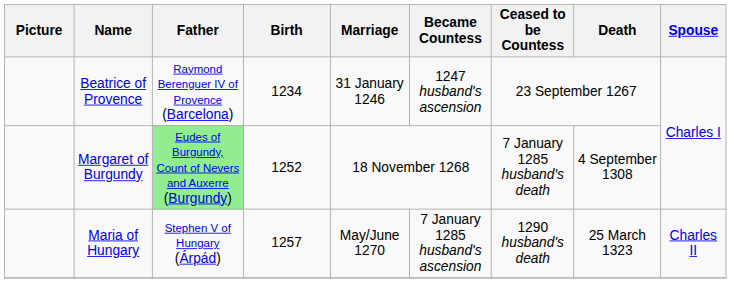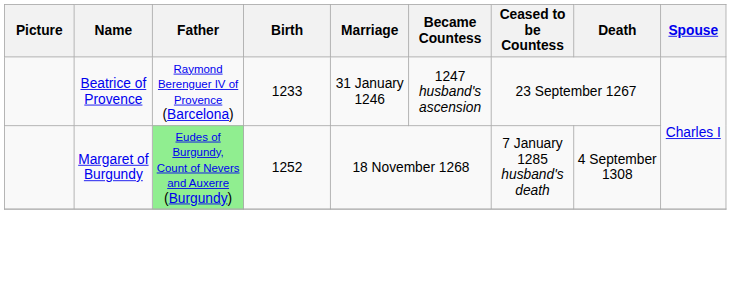Beatrice of Provence | Birth: 1234 -> 1233
- row: Maria of Hungary | Stephen V of Hungary (Árpád) | 1257 | May/June 1270 | 7 January 1285 husband's ascension | 1290 husband's death | 25 March 1323 | Charles II
